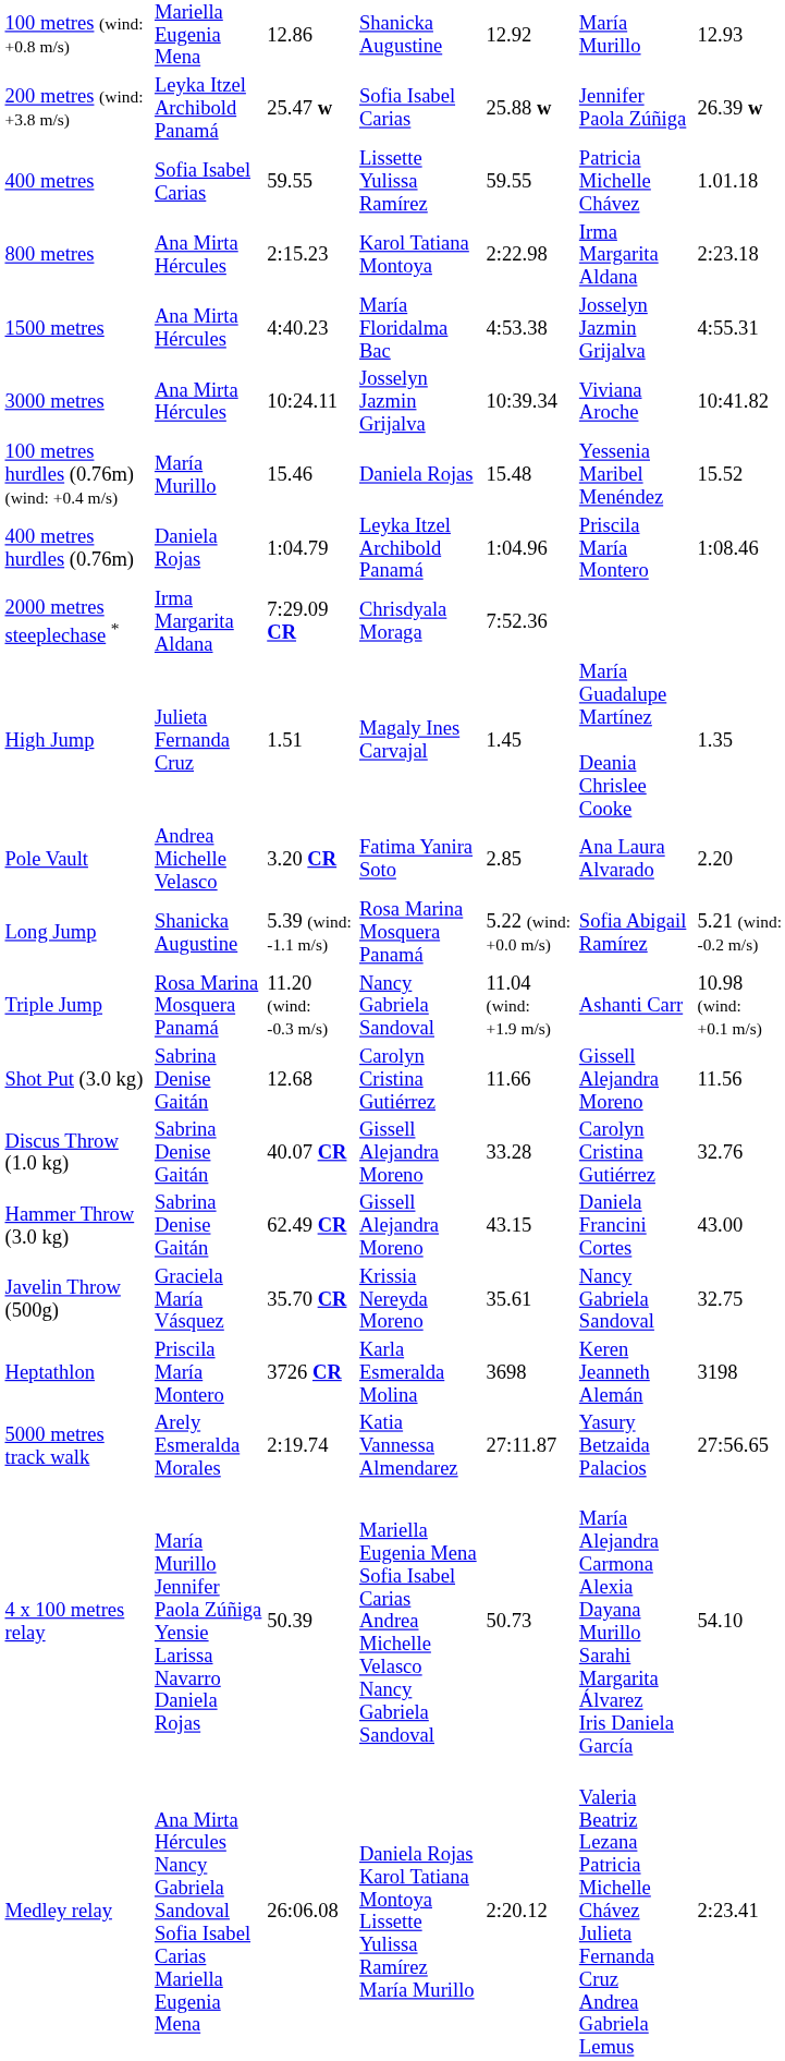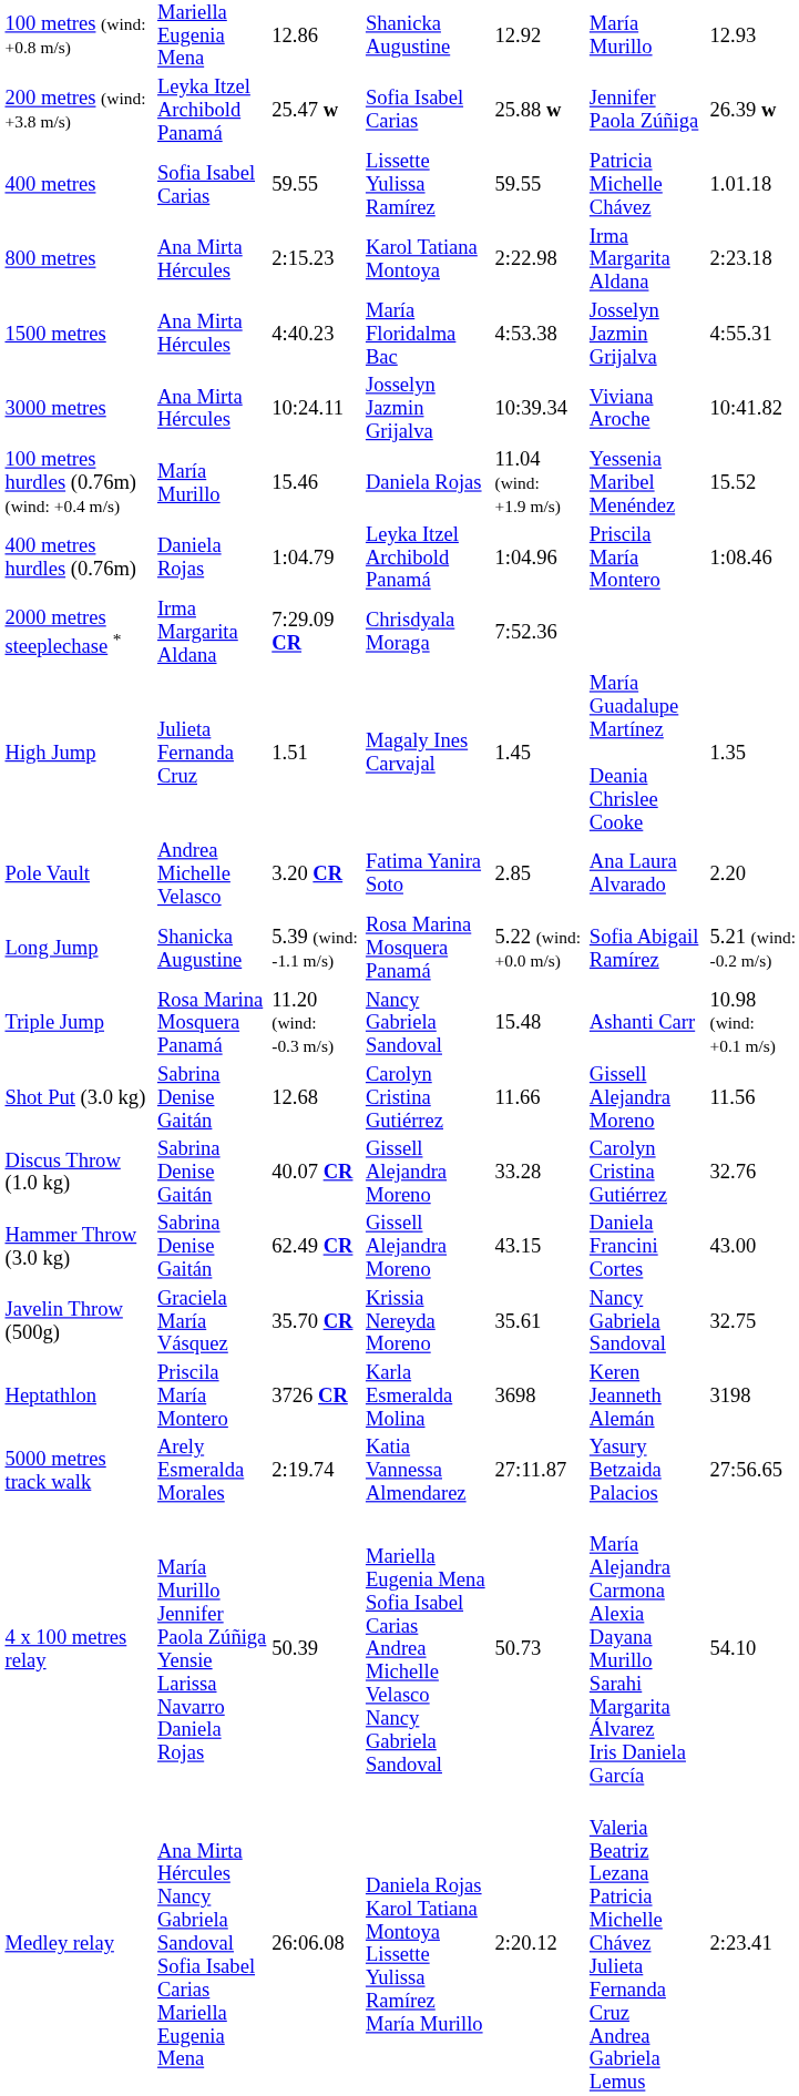100 metres hurdles (0.76m) (wind: +0.4 m/s) | column 5: 15.48 -> 11.04 (wind: +1.9 m/s)
Triple Jump | column 5: 11.04 (wind: +1.9 m/s) -> 15.48
